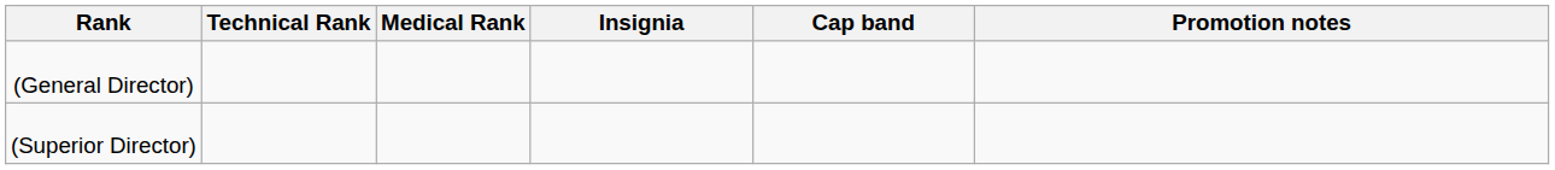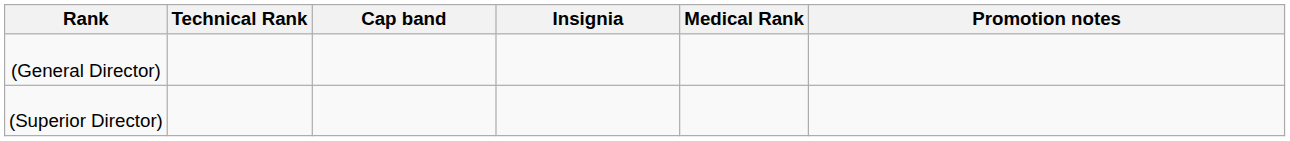columns swapped: Medical Rank <-> Cap band
